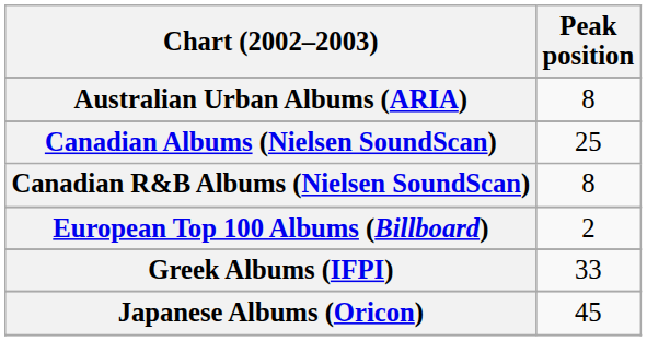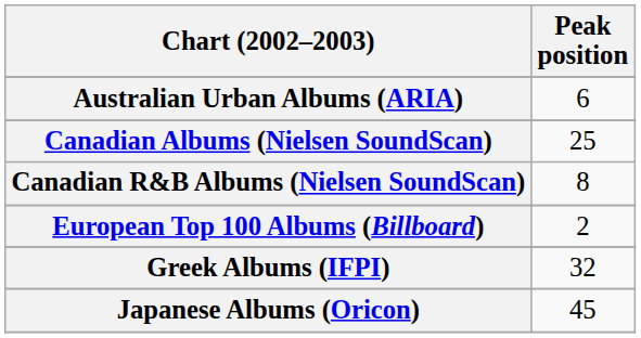Australian Urban Albums (ARIA) | Peak position: 8 -> 6
Greek Albums (IFPI) | Peak position: 33 -> 32
